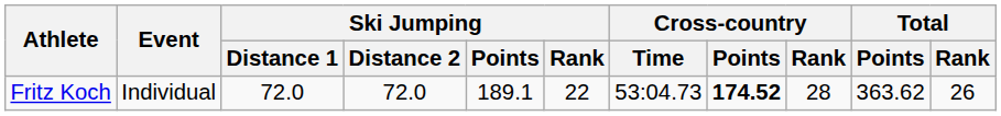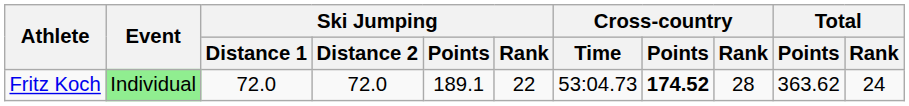Fritz Koch | Event: no background -> lightgreen background
Fritz Koch | Total / Rank: 26 -> 24
